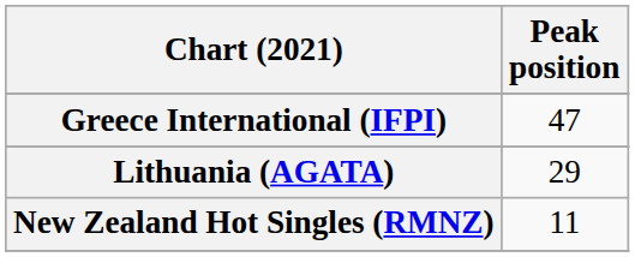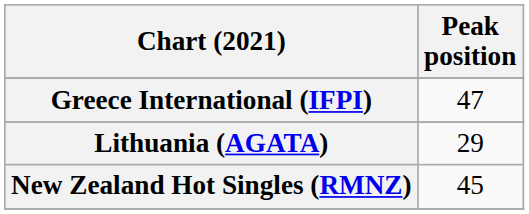New Zealand Hot Singles (RMNZ) | Peak position: 11 -> 45
